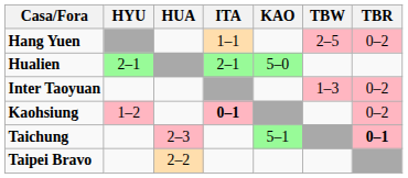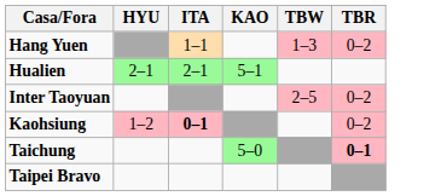- column: HUA | 2–3 | 2–2
Hang Yuen | TBW: 2–5 -> 1–3
Hualien | KAO: 5–0 -> 5–1
Inter Taoyuan | TBW: 1–3 -> 2–5
Taichung | KAO: 5–1 -> 5–0
